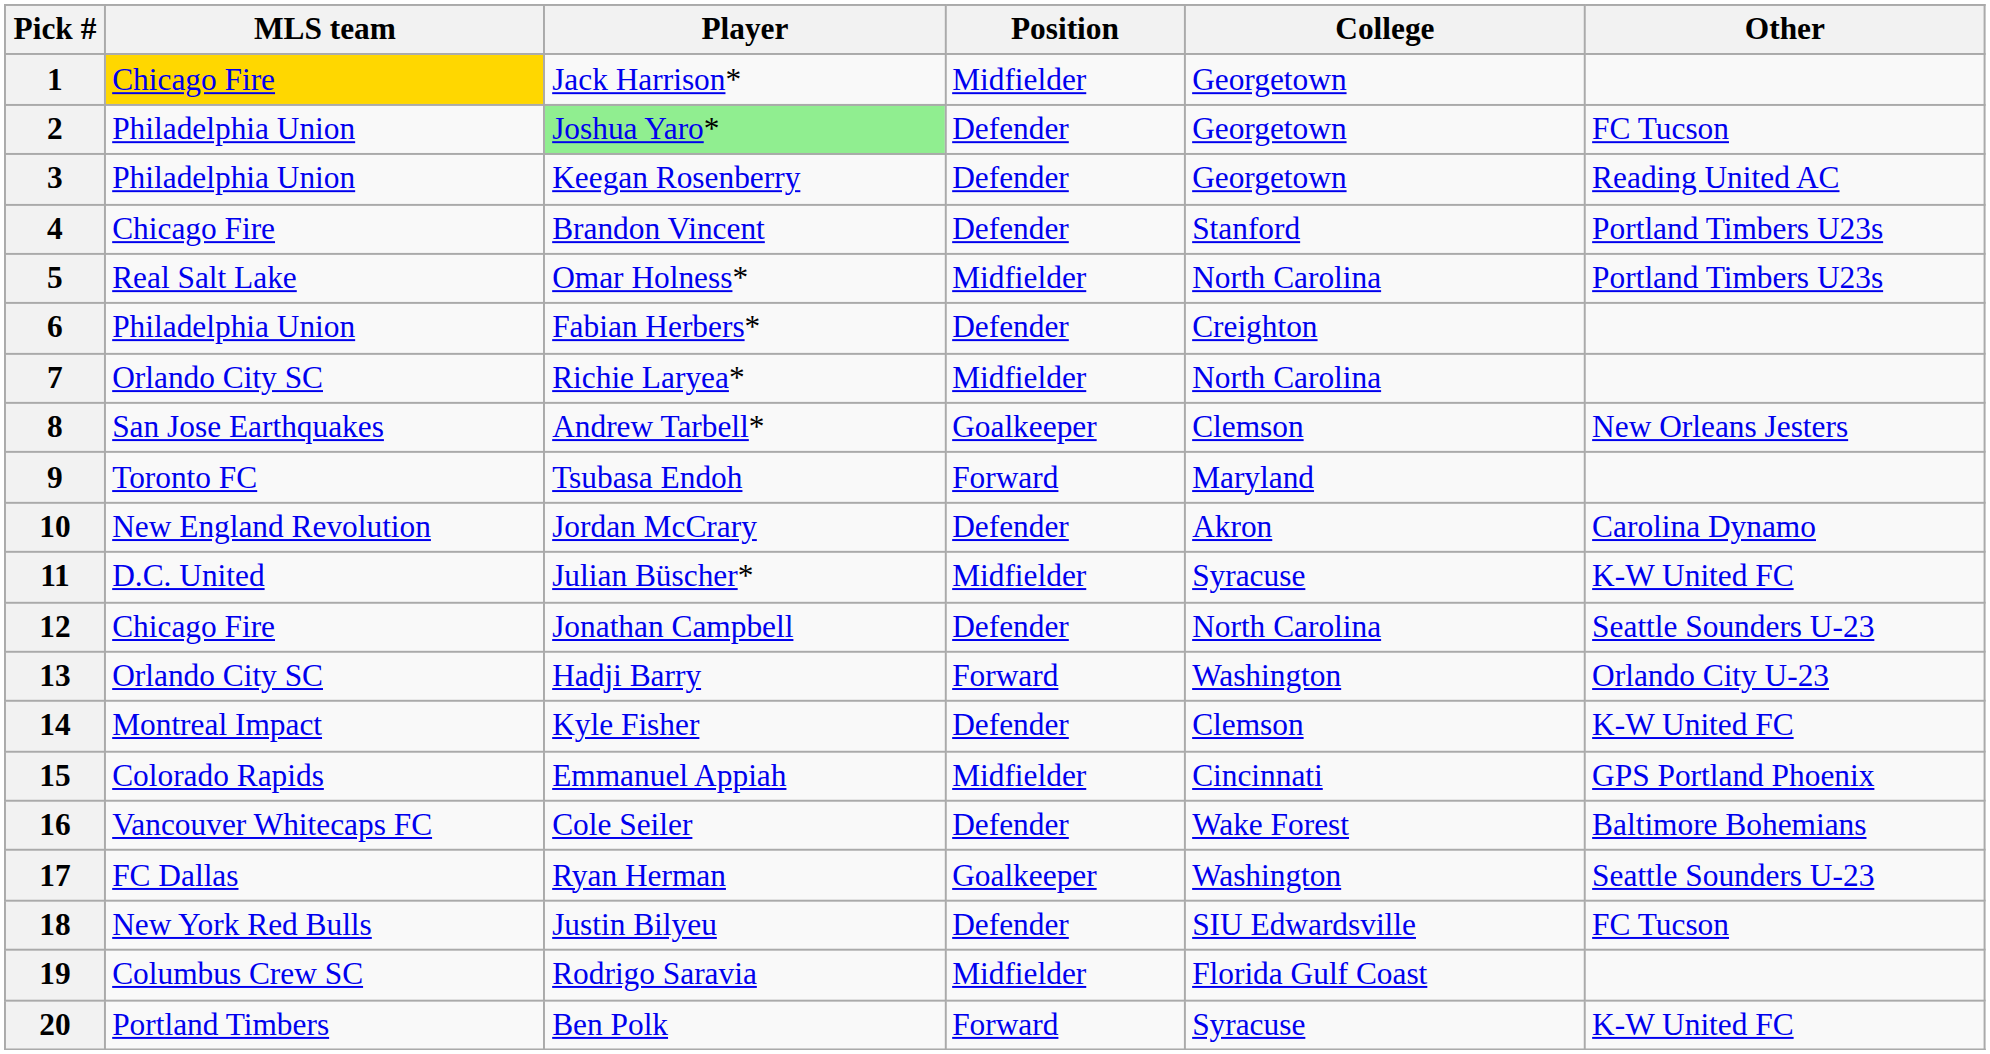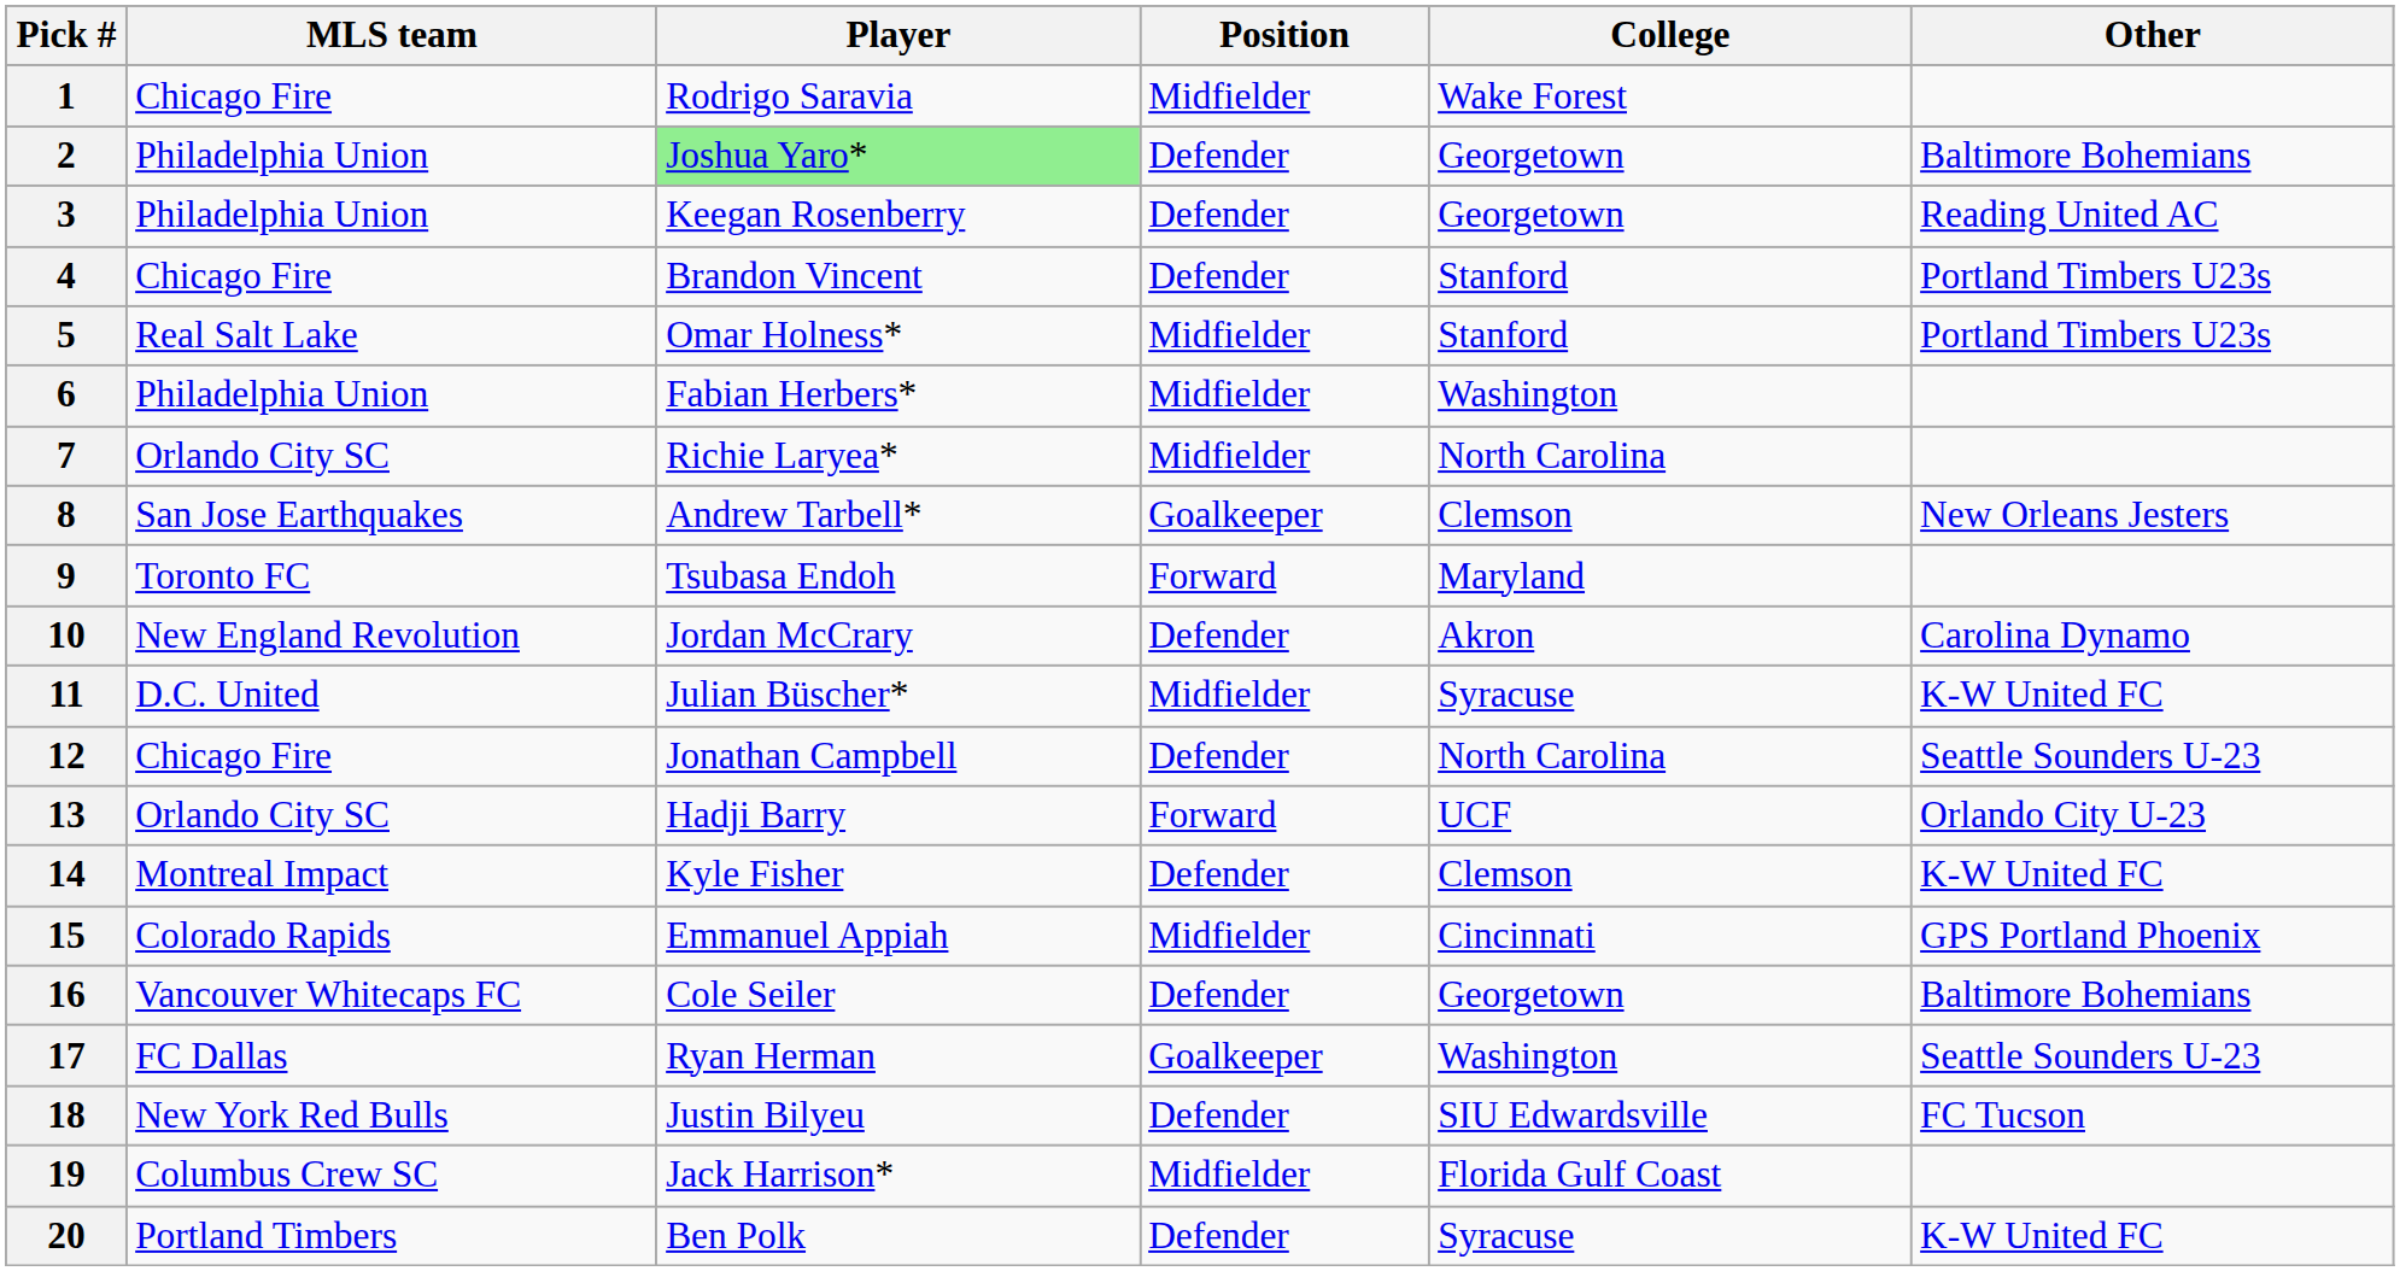1 | MLS team: gold background -> no background
1 | Player: Jack Harrison* -> Rodrigo Saravia
1 | College: Georgetown -> Wake Forest
2 | Other: FC Tucson -> Baltimore Bohemians
5 | College: North Carolina -> Stanford
6 | Position: Defender -> Midfielder
6 | College: Creighton -> Washington
13 | College: Washington -> UCF
16 | College: Wake Forest -> Georgetown
19 | Player: Rodrigo Saravia -> Jack Harrison*
20 | Position: Forward -> Defender
